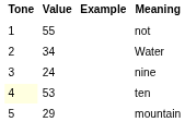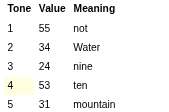- column: Example
mountain | Value: 29 -> 31
